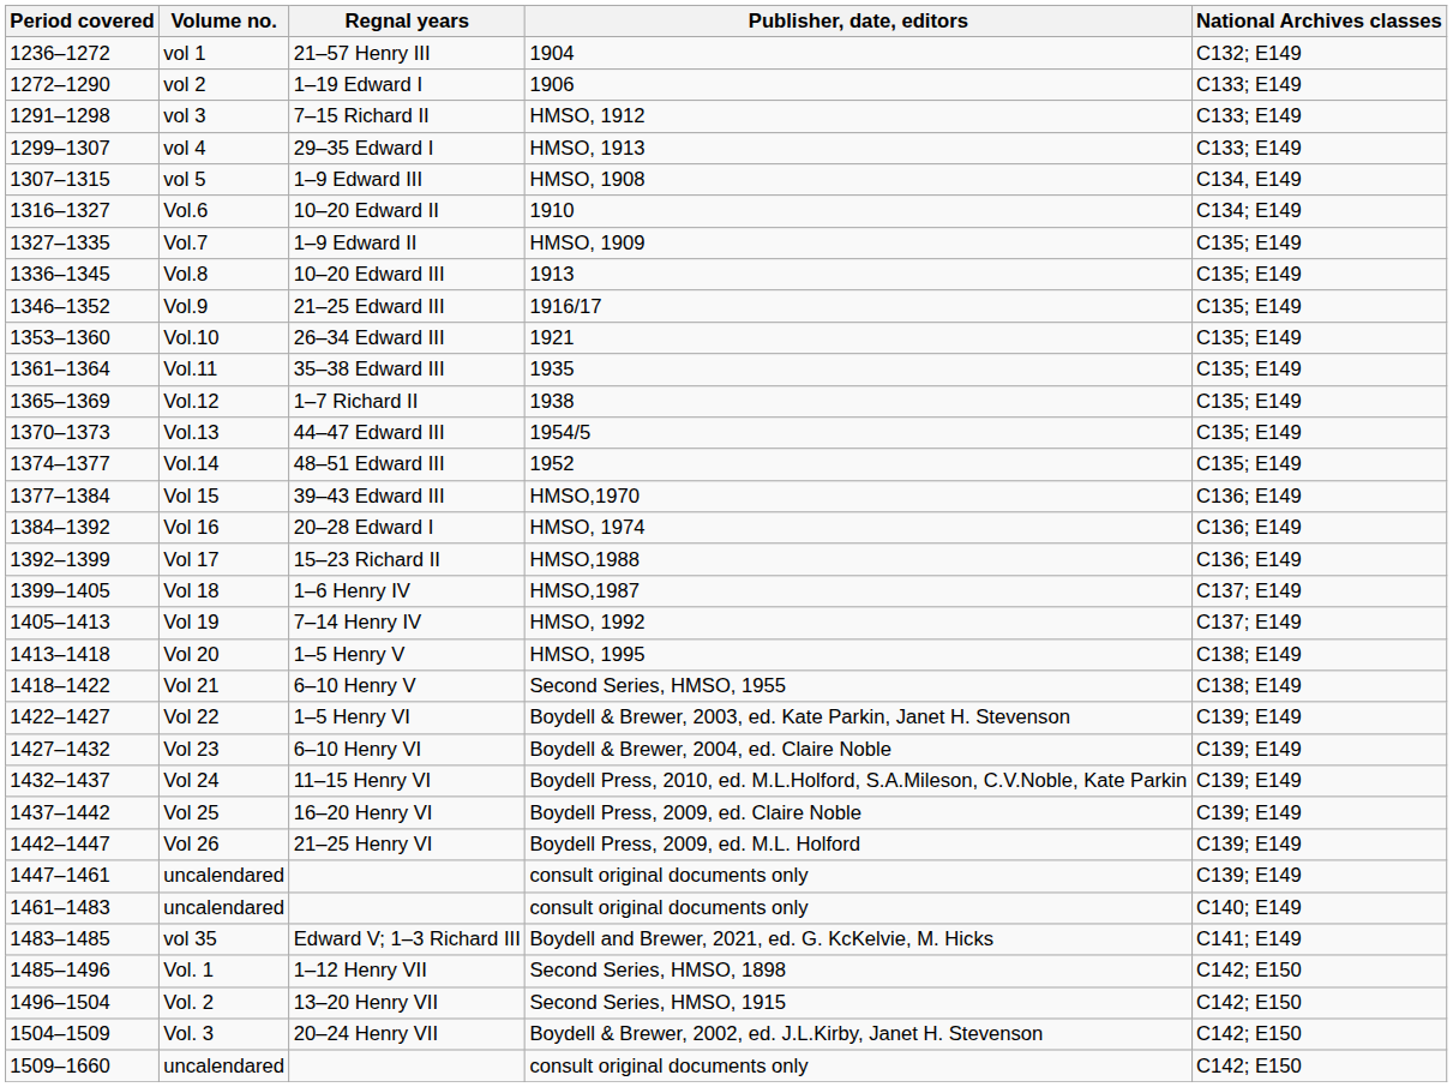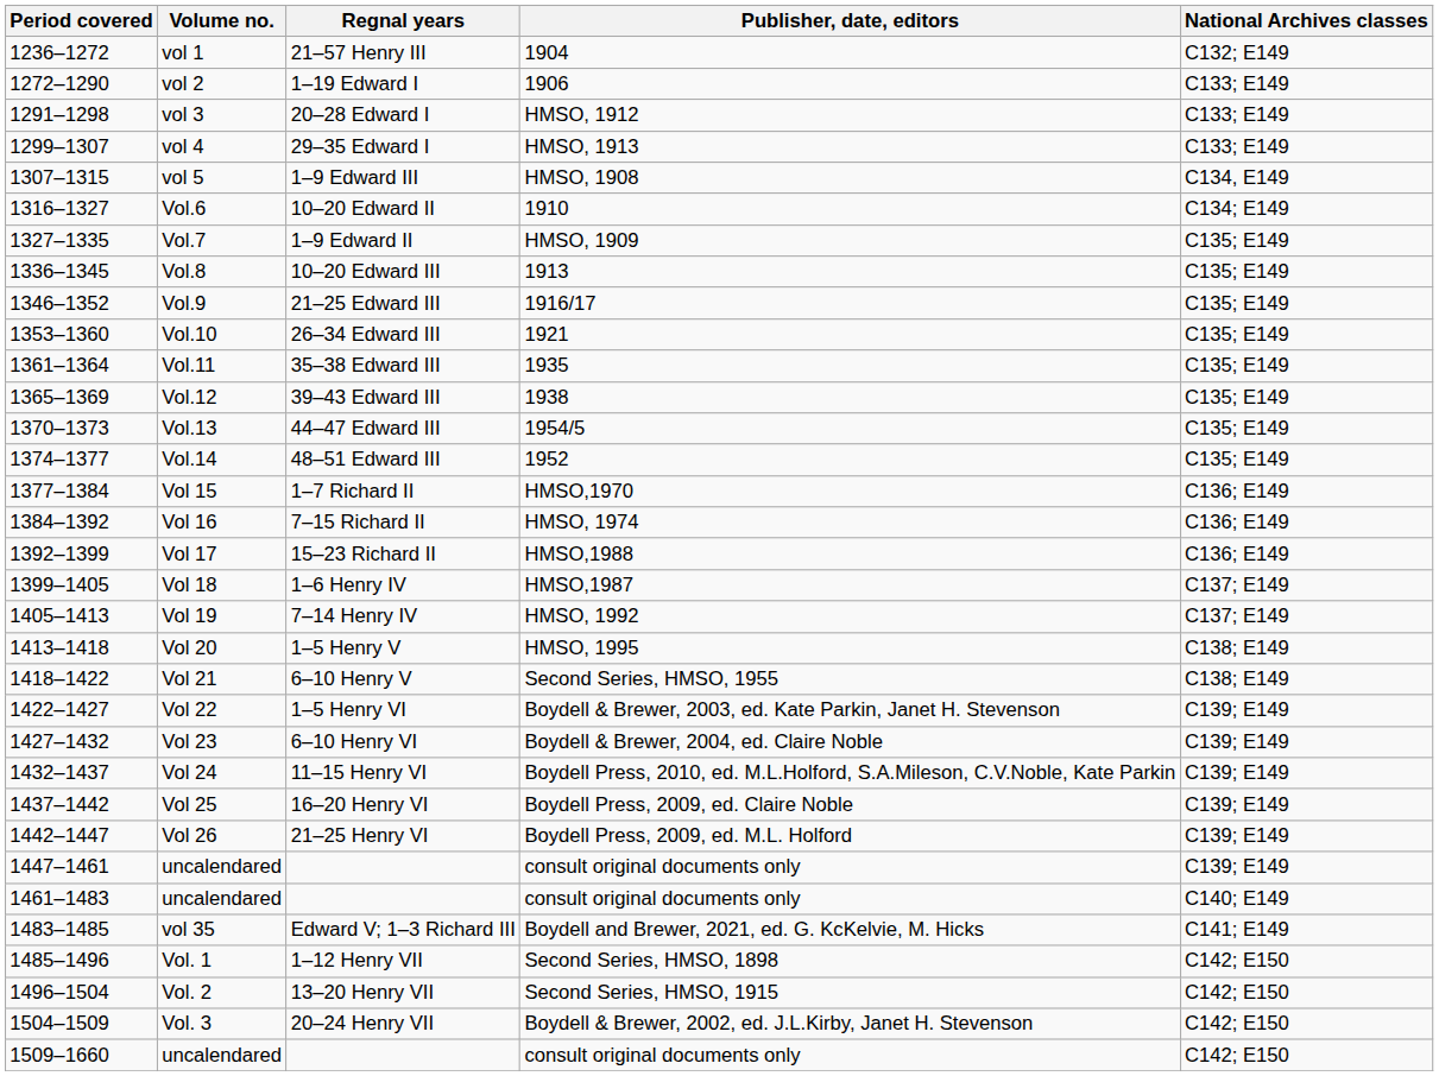vol 3 | Regnal years: 7–15 Richard II -> 20–28 Edward I
Vol.12 | Regnal years: 1–7 Richard II -> 39–43 Edward III
Vol 15 | Regnal years: 39–43 Edward III -> 1–7 Richard II
Vol 16 | Regnal years: 20–28 Edward I -> 7–15 Richard II
